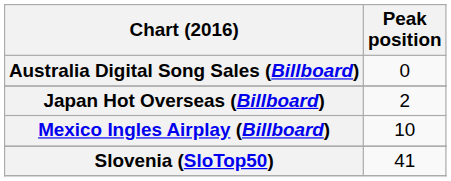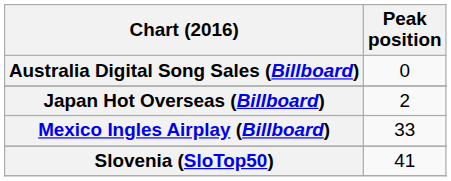Mexico Ingles Airplay (Billboard) | Peak position: 10 -> 33
